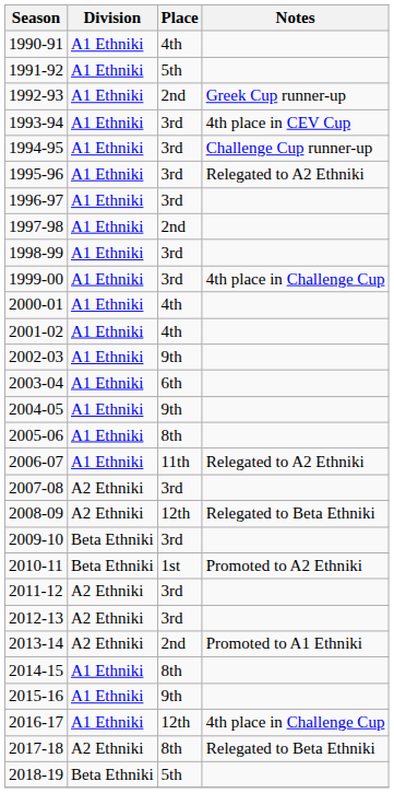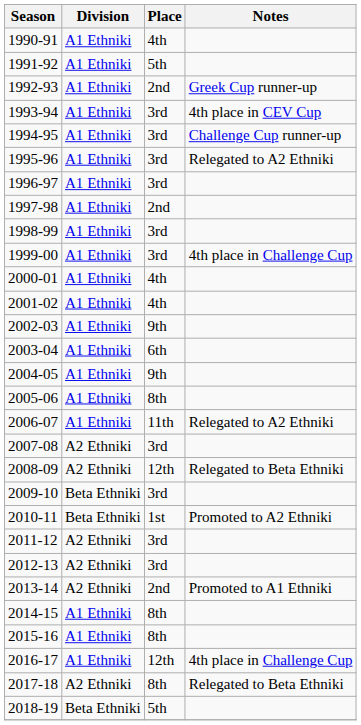2015-16 | Place: 9th -> 8th
